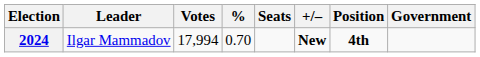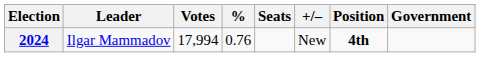2024 | %: 0.70 -> 0.76
2024 | +/–: bold -> normal
